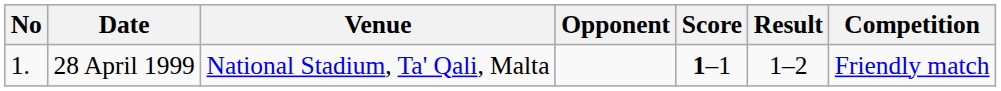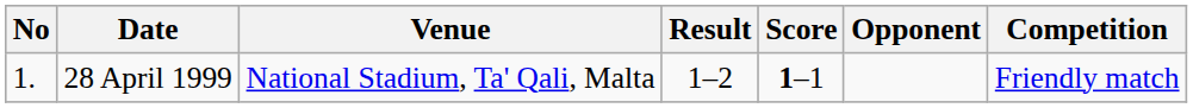columns swapped: Opponent <-> Result
